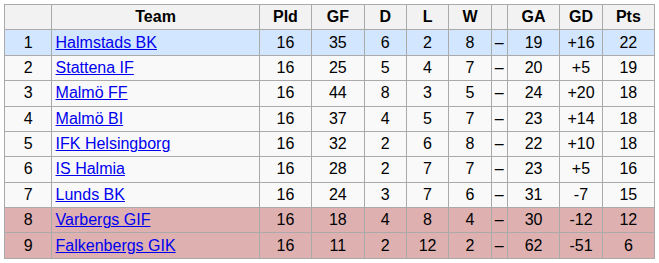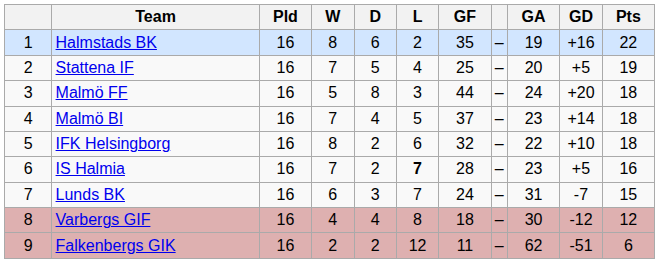columns swapped: W <-> GF
IS Halmia | L: normal -> bold
